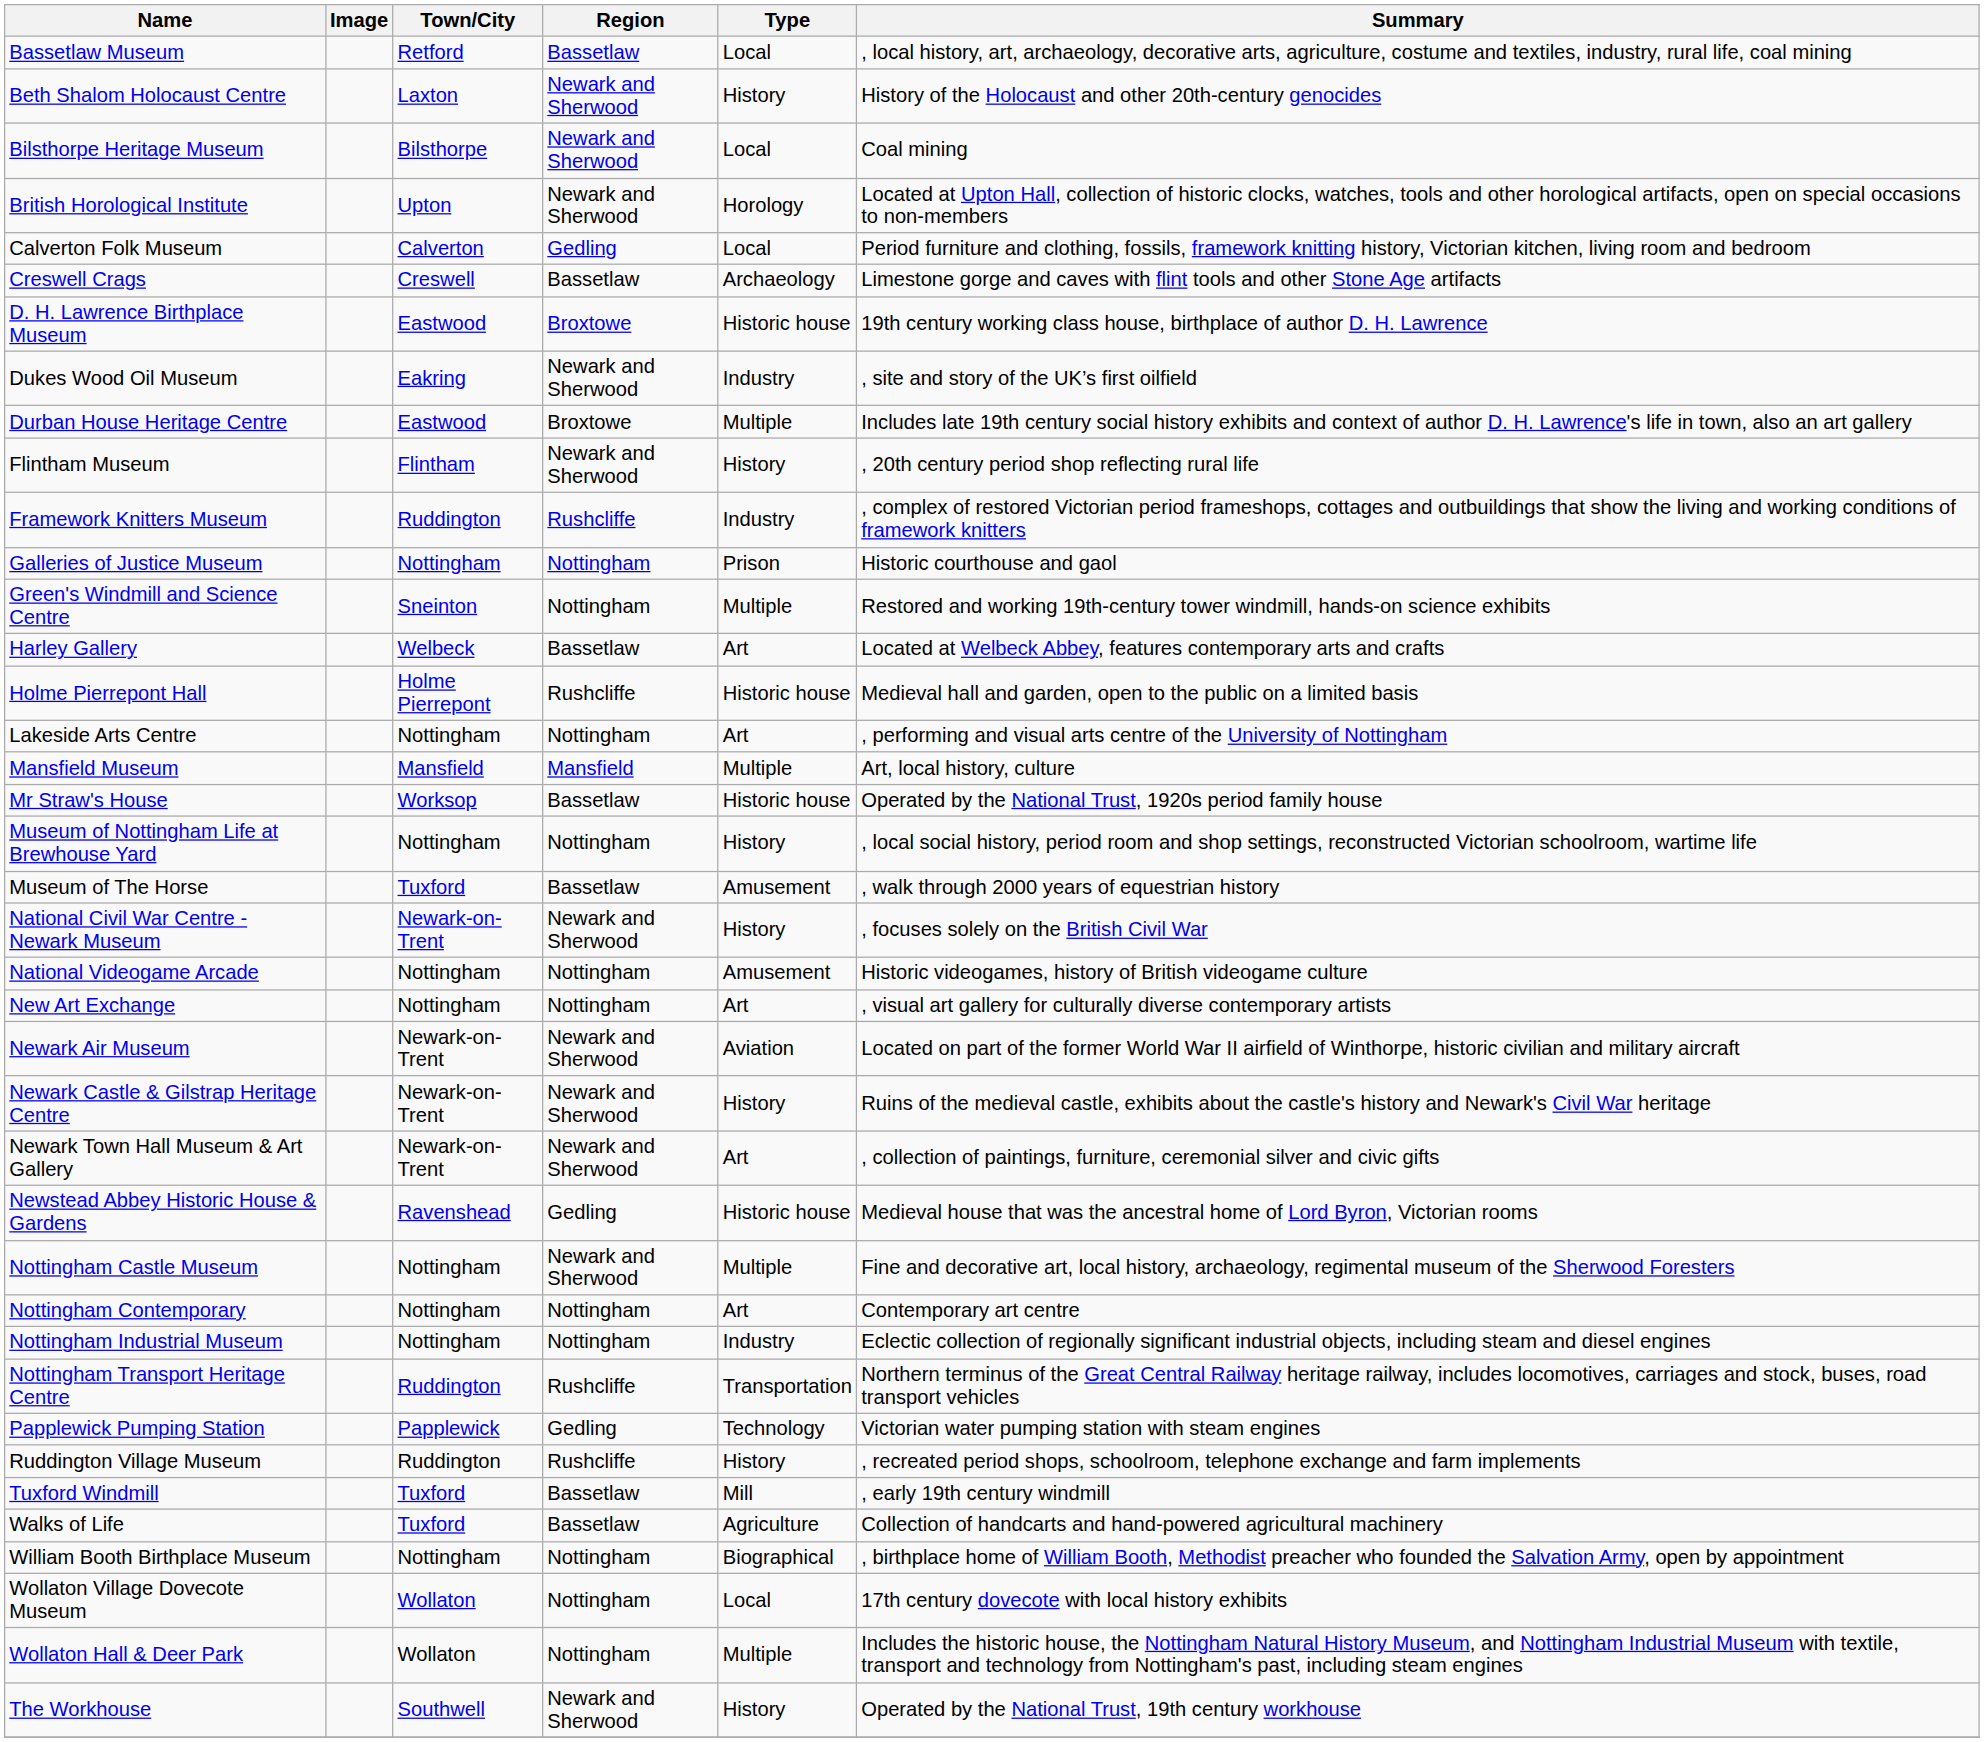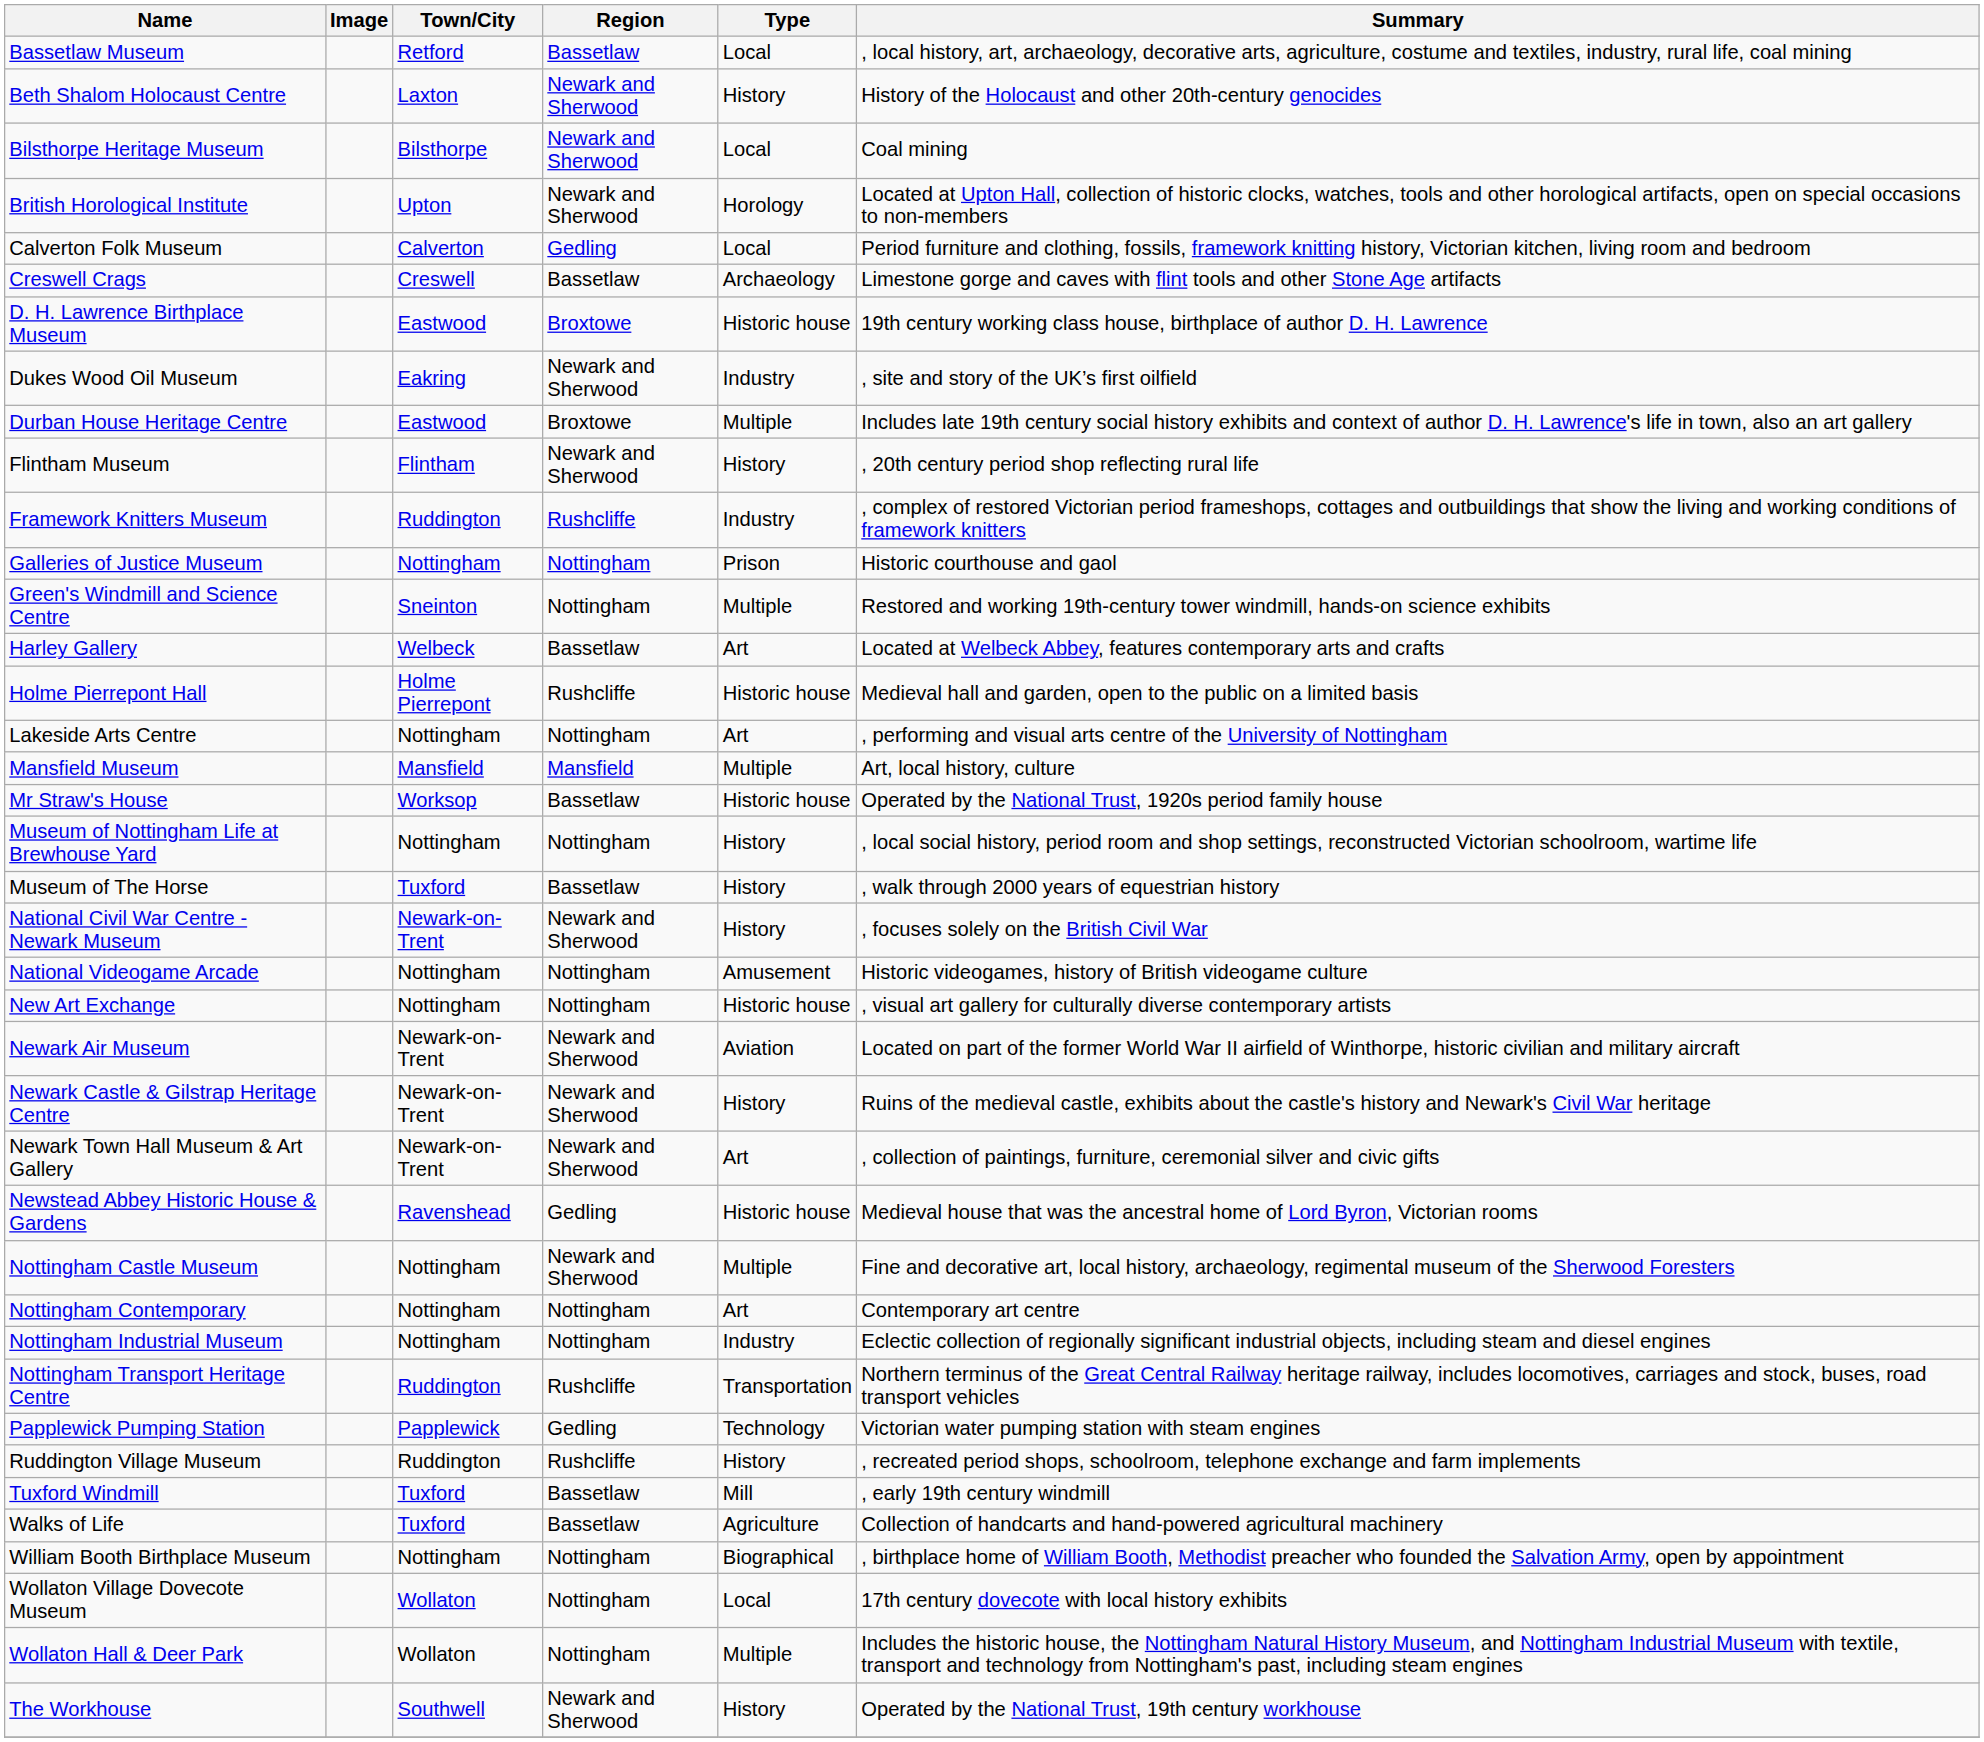Museum of The Horse | Type: Amusement -> History
New Art Exchange | Type: Art -> Historic house
